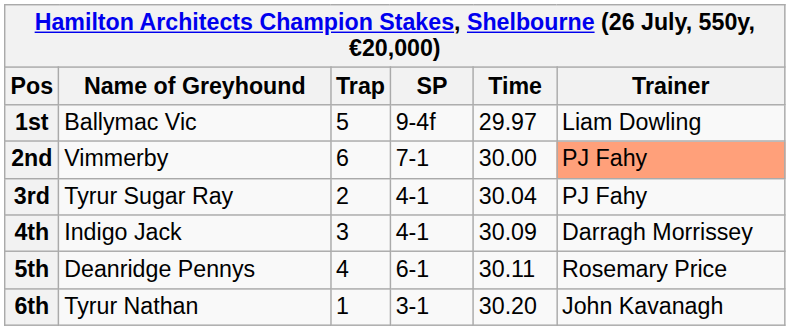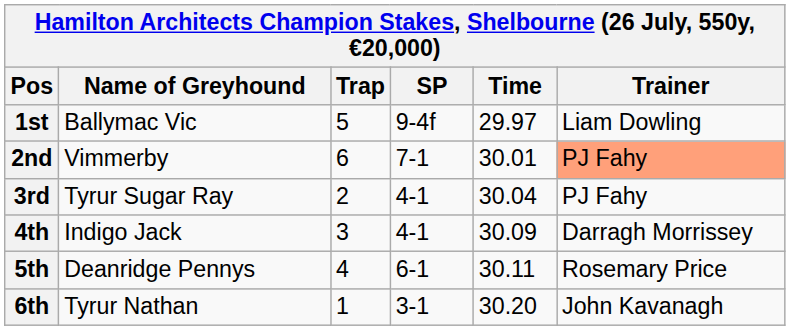2nd | Time: 30.00 -> 30.01
